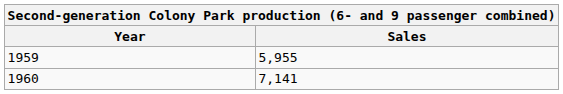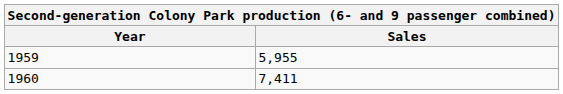1960 | Sales: 7,141 -> 7,411
